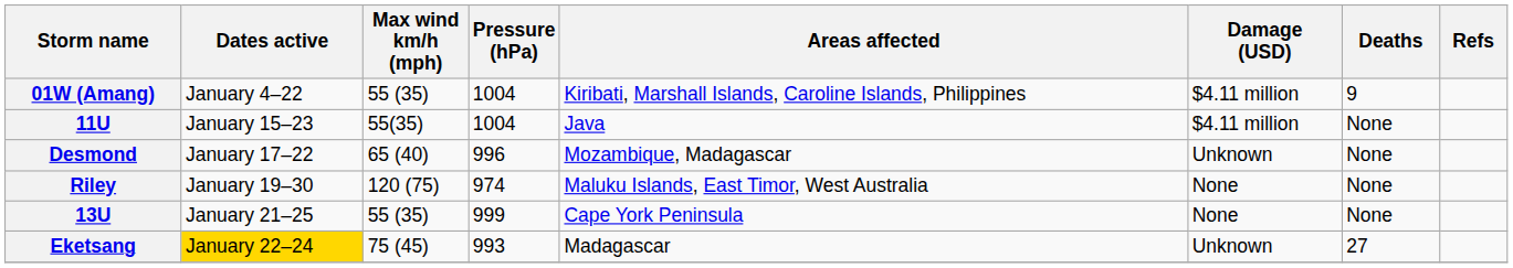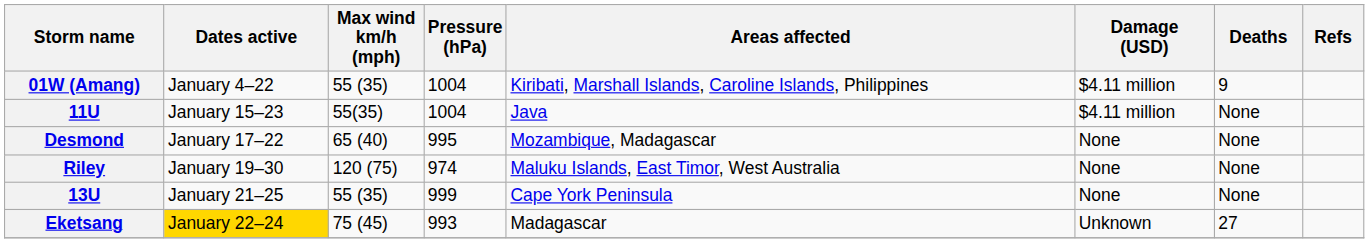Desmond | Pressure (hPa): 996 -> 995
Desmond | Damage (USD): Unknown -> None
